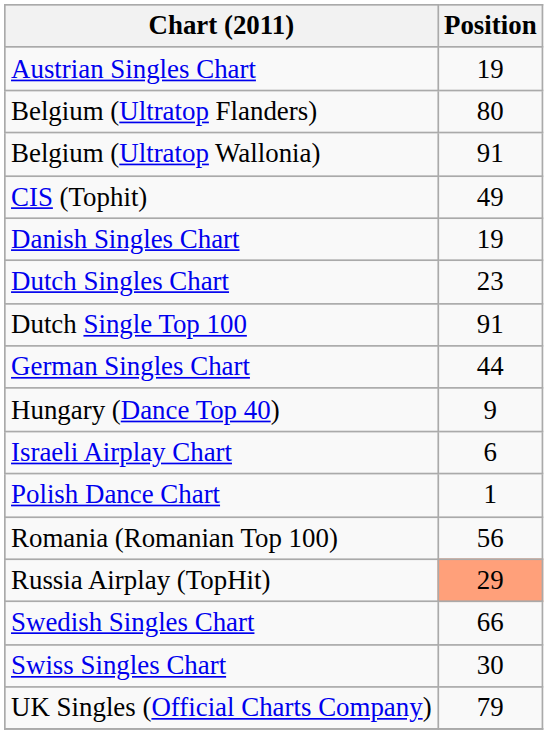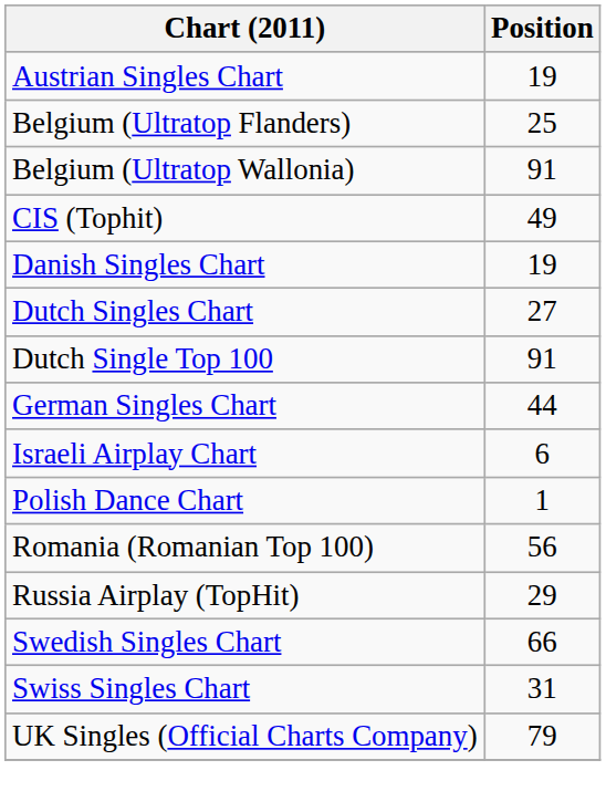Belgium (Ultratop Flanders) | Position: 80 -> 25
Dutch Singles Chart | Position: 23 -> 27
- row: Hungary (Dance Top 40) | 9
Russia Airplay (TopHit) | Position: lightsalmon background -> no background
Swiss Singles Chart | Position: 30 -> 31
